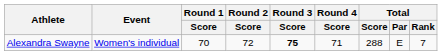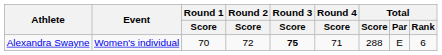Alexandra Swayne | Total / Rank: 7 -> 6
